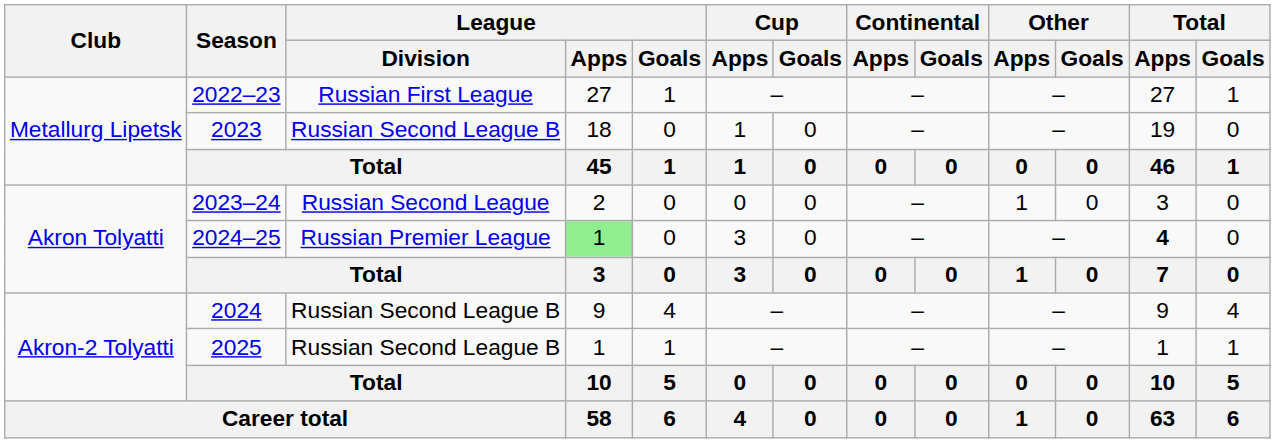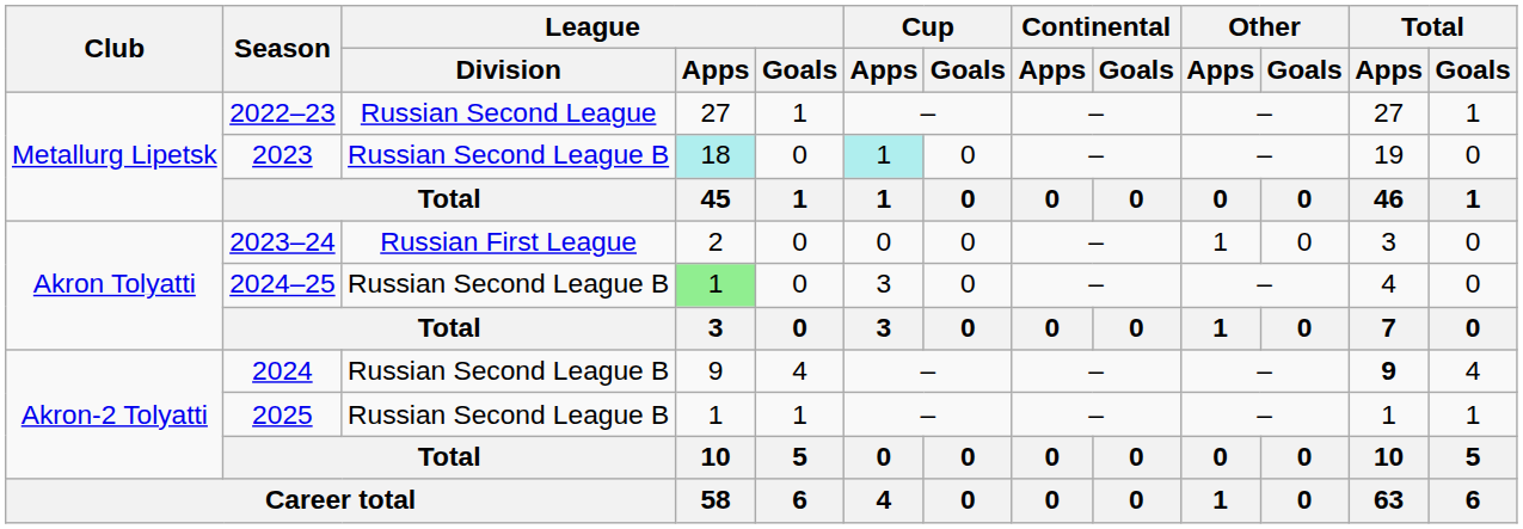2022–23 | League / Division: Russian First League -> Russian Second League
2023 | League / Apps: no background -> paleturquoise background
2023 | Cup / Apps: no background -> paleturquoise background
2023–24 | League / Division: Russian Second League -> Russian First League
2024–25 | League / Division: Russian Premier League -> Russian Second League B
2024–25 | Total / Apps: bold -> normal
2024 | Total / Apps: normal -> bold
